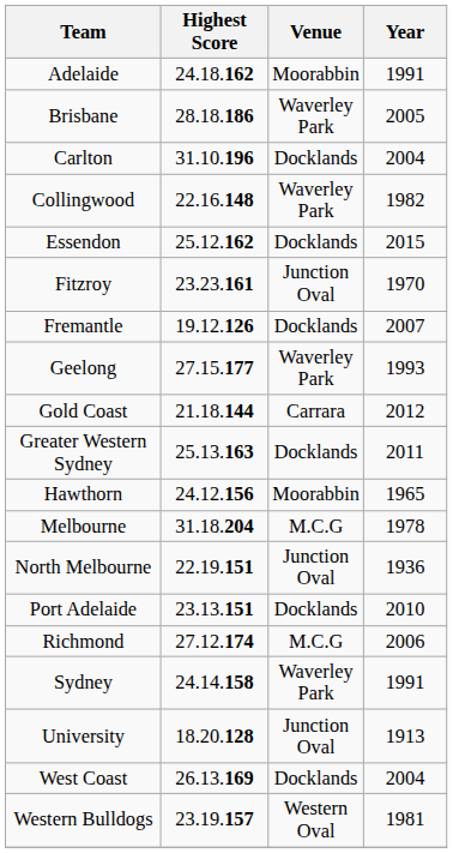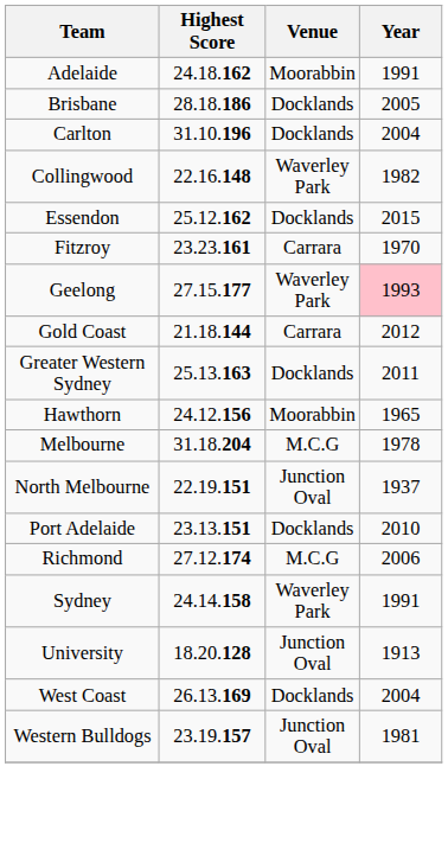Brisbane | Venue: Waverley Park -> Docklands
Fitzroy | Venue: Junction Oval -> Carrara
- row: Fremantle | 19.12.126 | Docklands | 2007
Geelong | Year: no background -> pink background
North Melbourne | Year: 1936 -> 1937
Western Bulldogs | Venue: Western Oval -> Junction Oval
